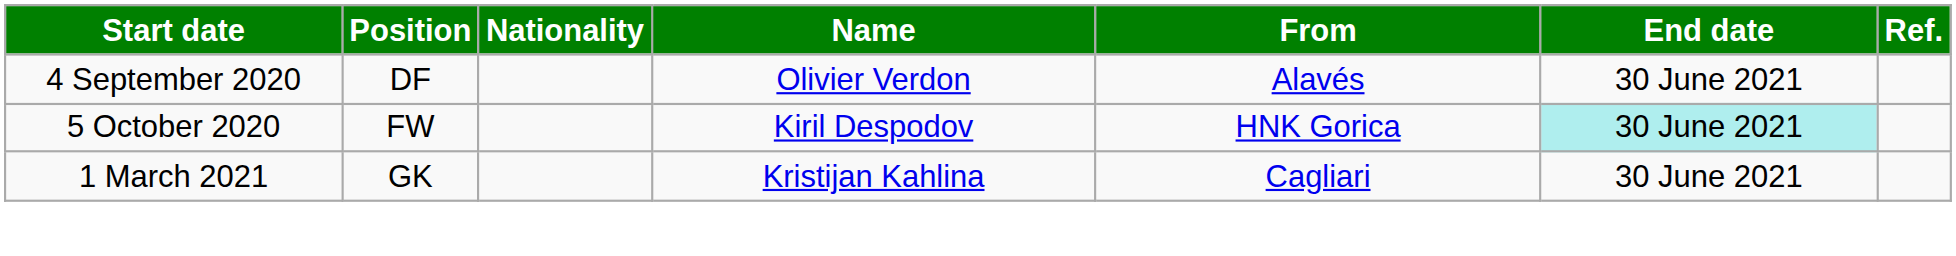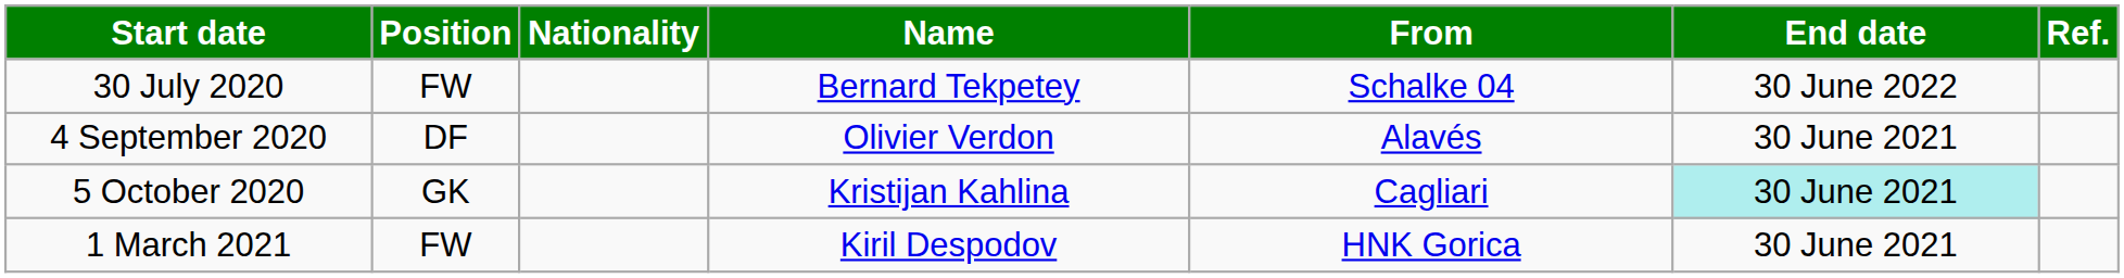+ row: 30 July 2020 | FW | Bernard Tekpetey | Schalke 04 | 30 June 2022
5 October 2020 | Position: FW -> GK
5 October 2020 | Name: Kiril Despodov -> Kristijan Kahlina
5 October 2020 | From: HNK Gorica -> Cagliari
1 March 2021 | Position: GK -> FW
1 March 2021 | Name: Kristijan Kahlina -> Kiril Despodov
1 March 2021 | From: Cagliari -> HNK Gorica
